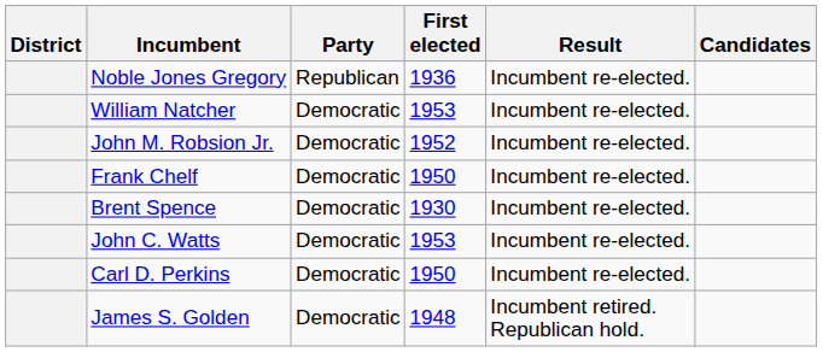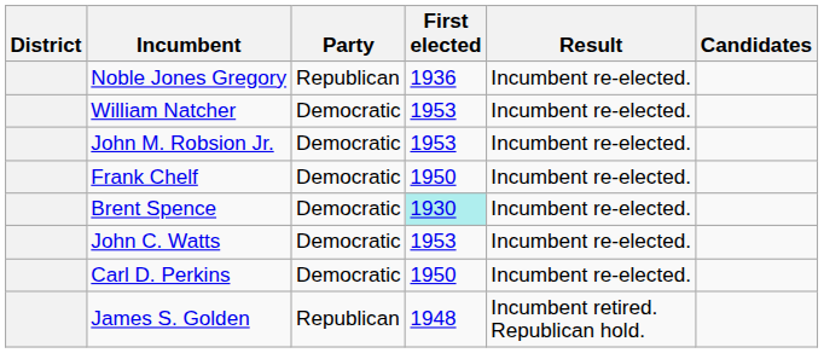John M. Robsion Jr. | First elected: 1952 -> 1953
Brent Spence | First elected: no background -> paleturquoise background
James S. Golden | Party: Democratic -> Republican
